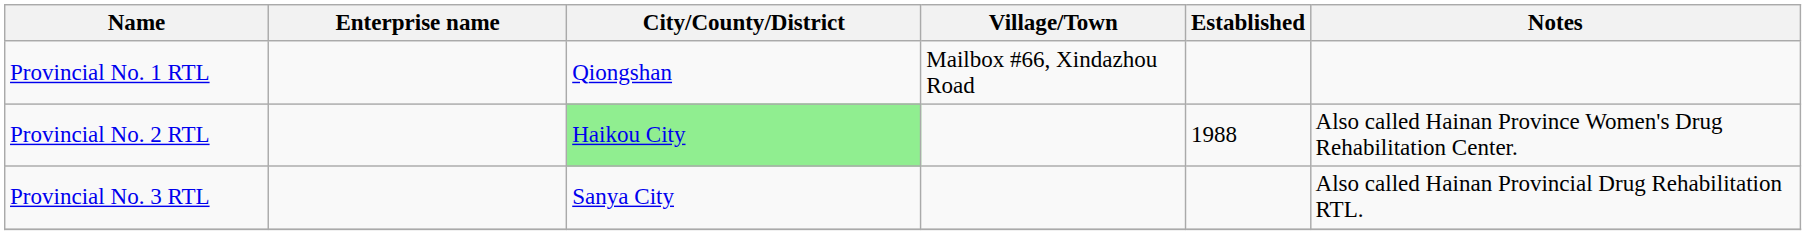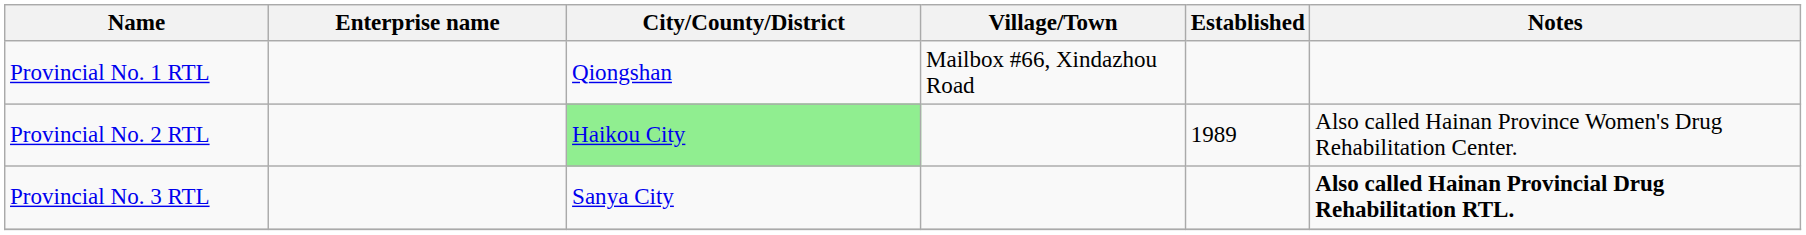Provincial No. 2 RTL | Established: 1988 -> 1989
Provincial No. 3 RTL | Notes: normal -> bold
